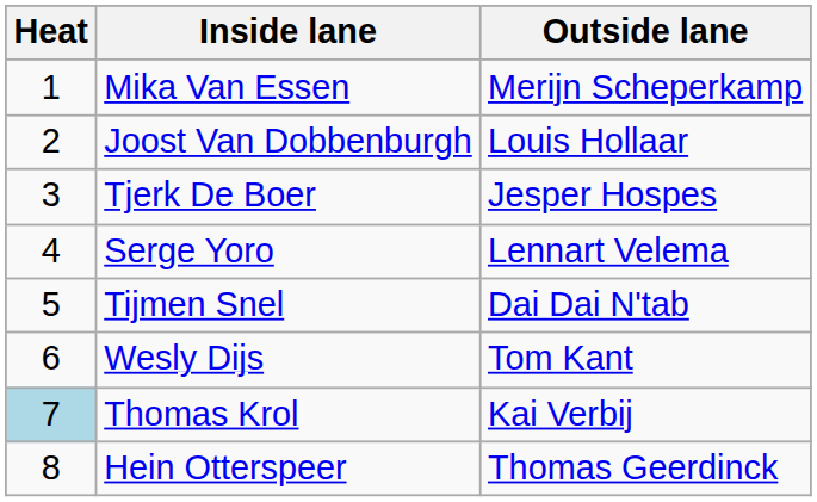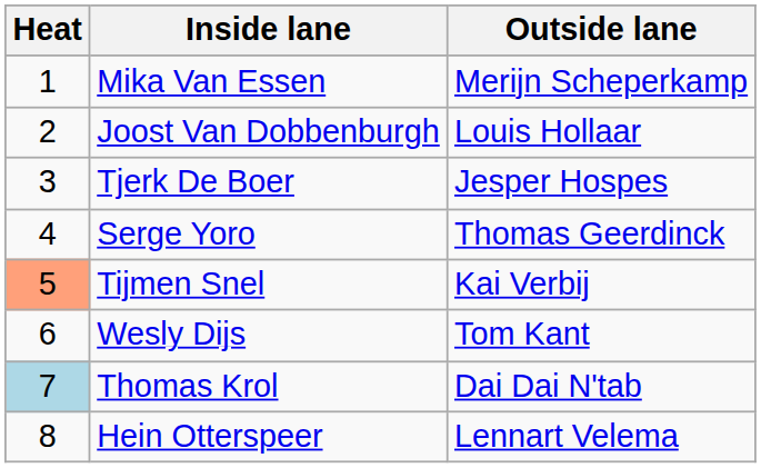Serge Yoro | Outside lane: Lennart Velema -> Thomas Geerdinck
Tijmen Snel | Heat: no background -> lightsalmon background
Tijmen Snel | Outside lane: Dai Dai N'tab -> Kai Verbij
Thomas Krol | Outside lane: Kai Verbij -> Dai Dai N'tab
Hein Otterspeer | Outside lane: Thomas Geerdinck -> Lennart Velema
